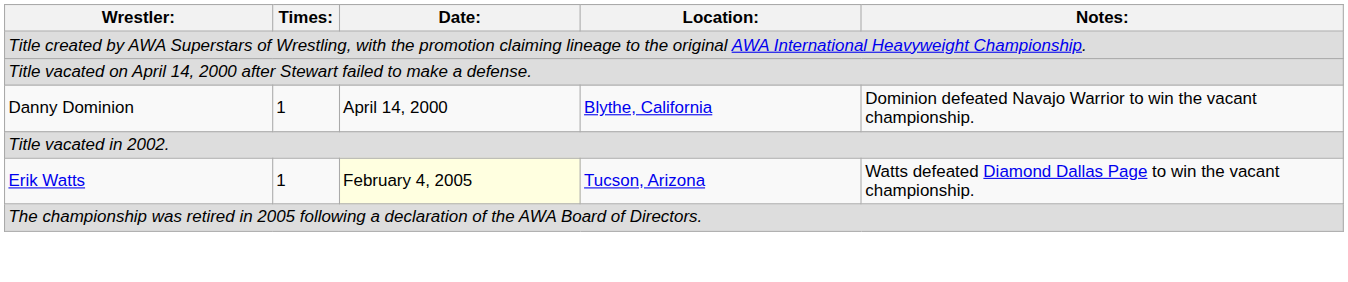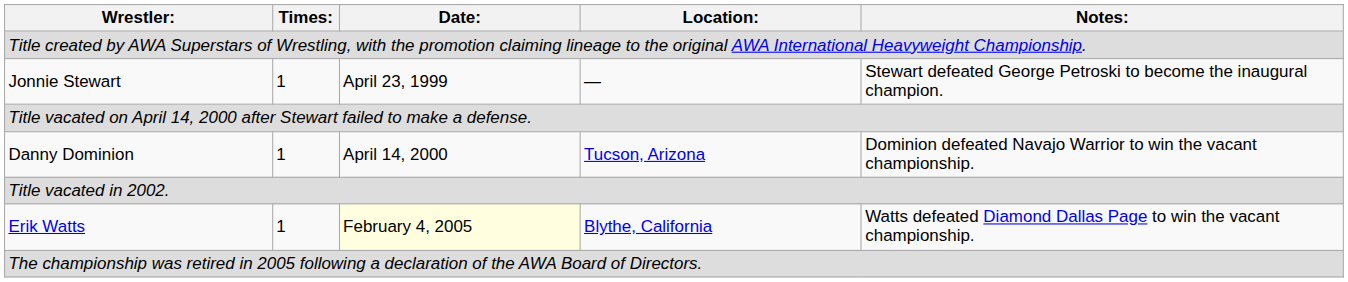+ row: Jonnie Stewart | 1 | April 23, 1999 | — | Stewart defeated George Petroski to become the inaugural champion.
Danny Dominion | Location:: Blythe, California -> Tucson, Arizona
Erik Watts | Location:: Tucson, Arizona -> Blythe, California
